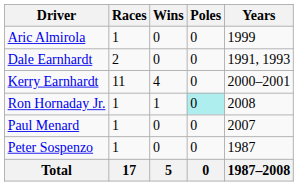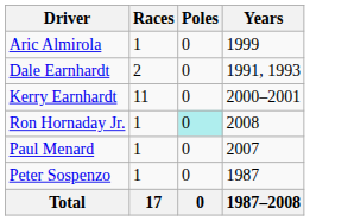- column: Wins | 0 | 0 | 4 | 1 | 0 | 0 | 5
